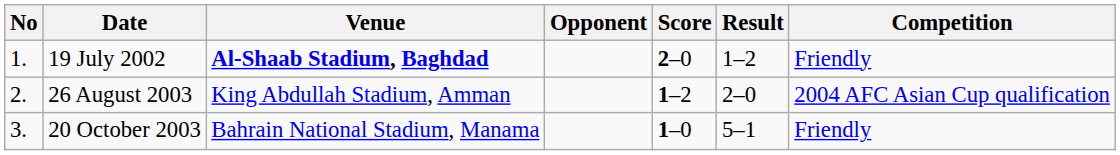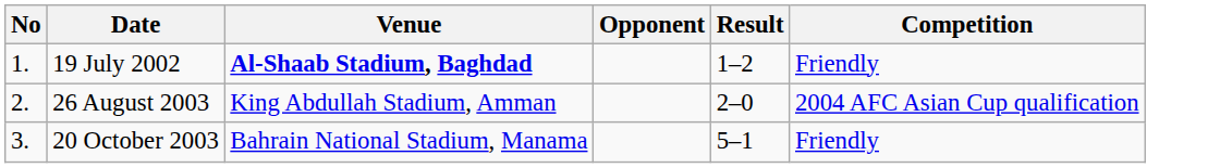- column: Score | 2–0 | 1–2 | 1–0
